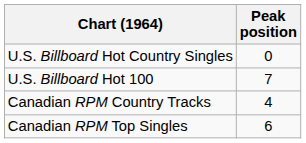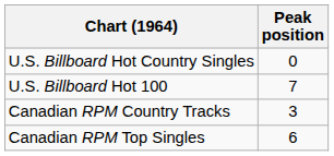Canadian RPM Country Tracks | Peak position: 4 -> 3
